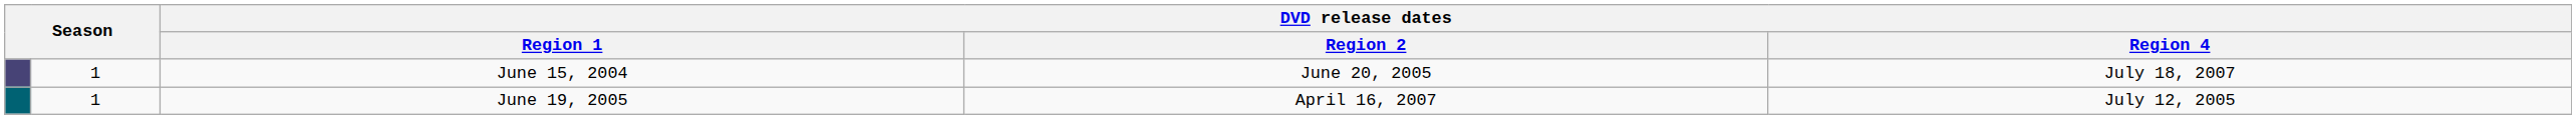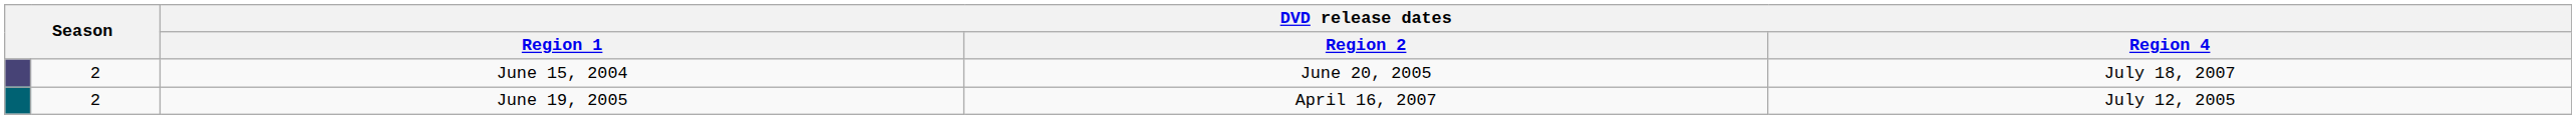June 15, 2004 | column 2: 1 -> 2
June 19, 2005 | column 2: 1 -> 2
